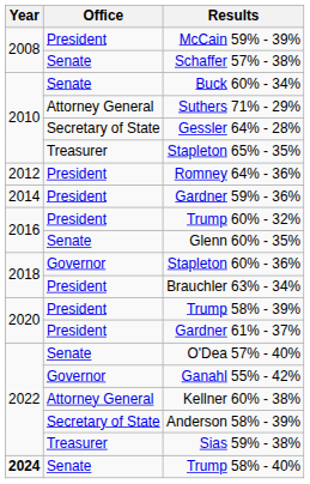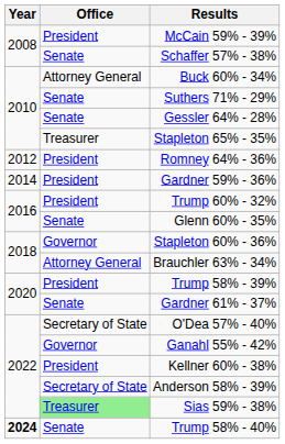Buck 60% - 34% | Office: Senate -> Attorney General
Suthers 71% - 29% | Office: Attorney General -> Senate
Gessler 64% - 28% | Office: Secretary of State -> Senate
Brauchler 63% - 34% | Office: President -> Attorney General
Gardner 61% - 37% | Office: President -> Senate
O'Dea 57% - 40% | Office: Senate -> Secretary of State
Kellner 60% - 38% | Office: Attorney General -> President
Sias 59% - 38% | Office: no background -> lightgreen background
